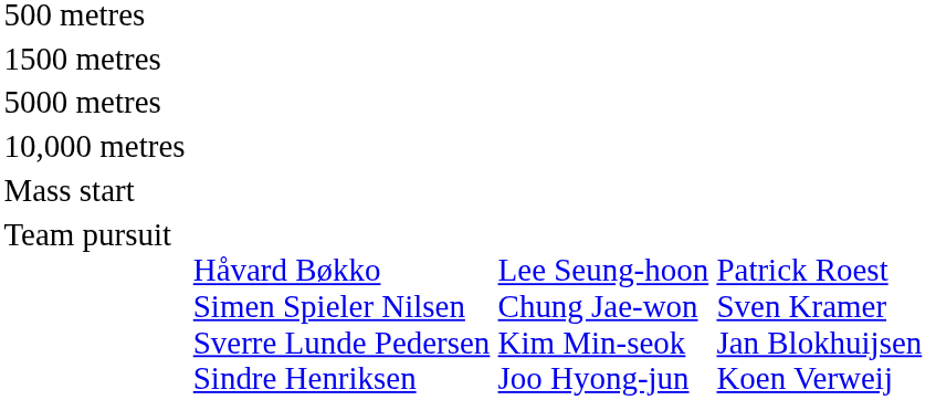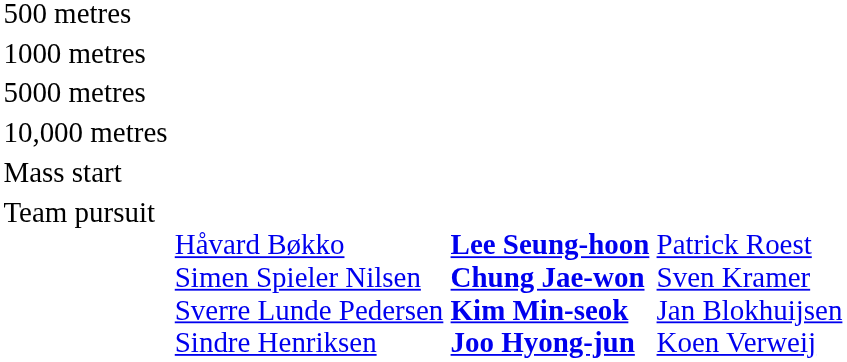+ row: 1000 metres
- row: 1500 metres
Team pursuit | column 3: normal -> bold
